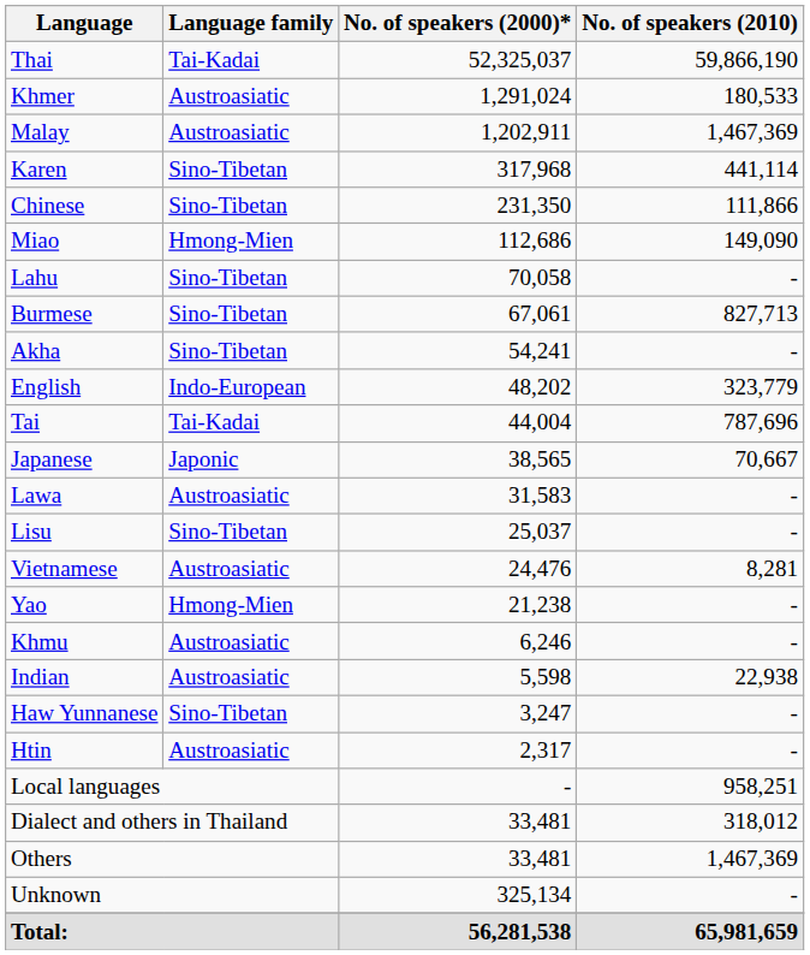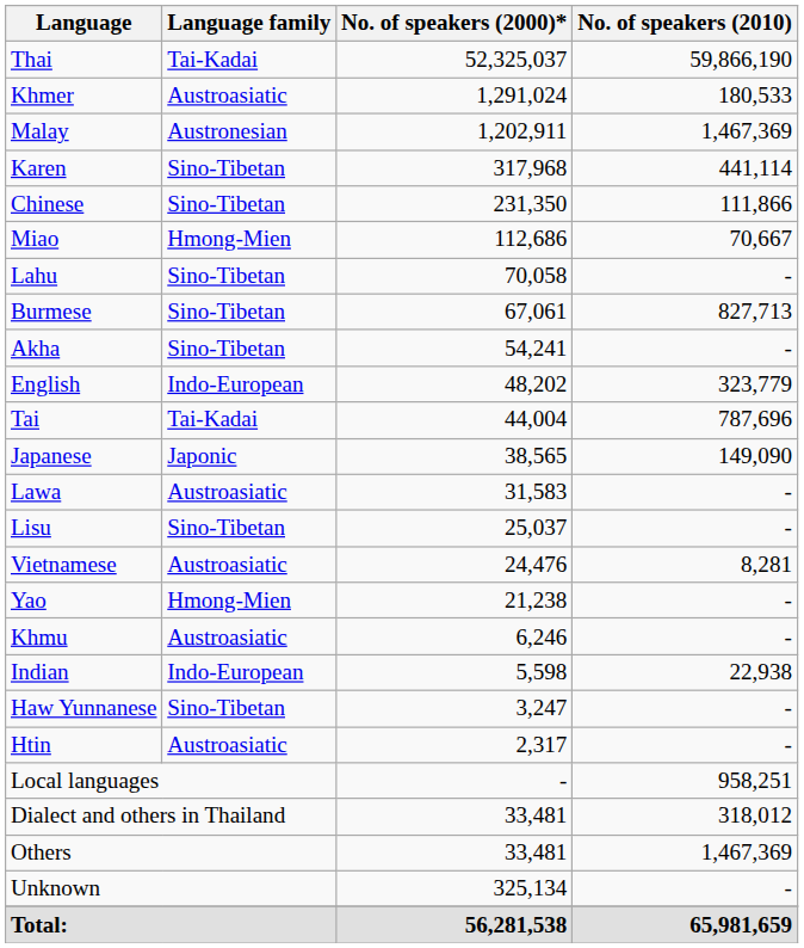Malay | Language family: Austroasiatic -> Austronesian
Miao | No. of speakers (2010): 149,090 -> 70,667
Japanese | No. of speakers (2010): 70,667 -> 149,090
Indian | Language family: Austroasiatic -> Indo-European
